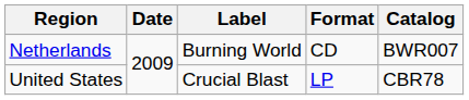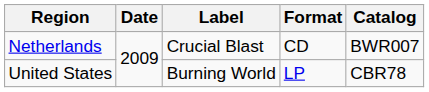Netherlands | Label: Burning World -> Crucial Blast
United States | Label: Crucial Blast -> Burning World
